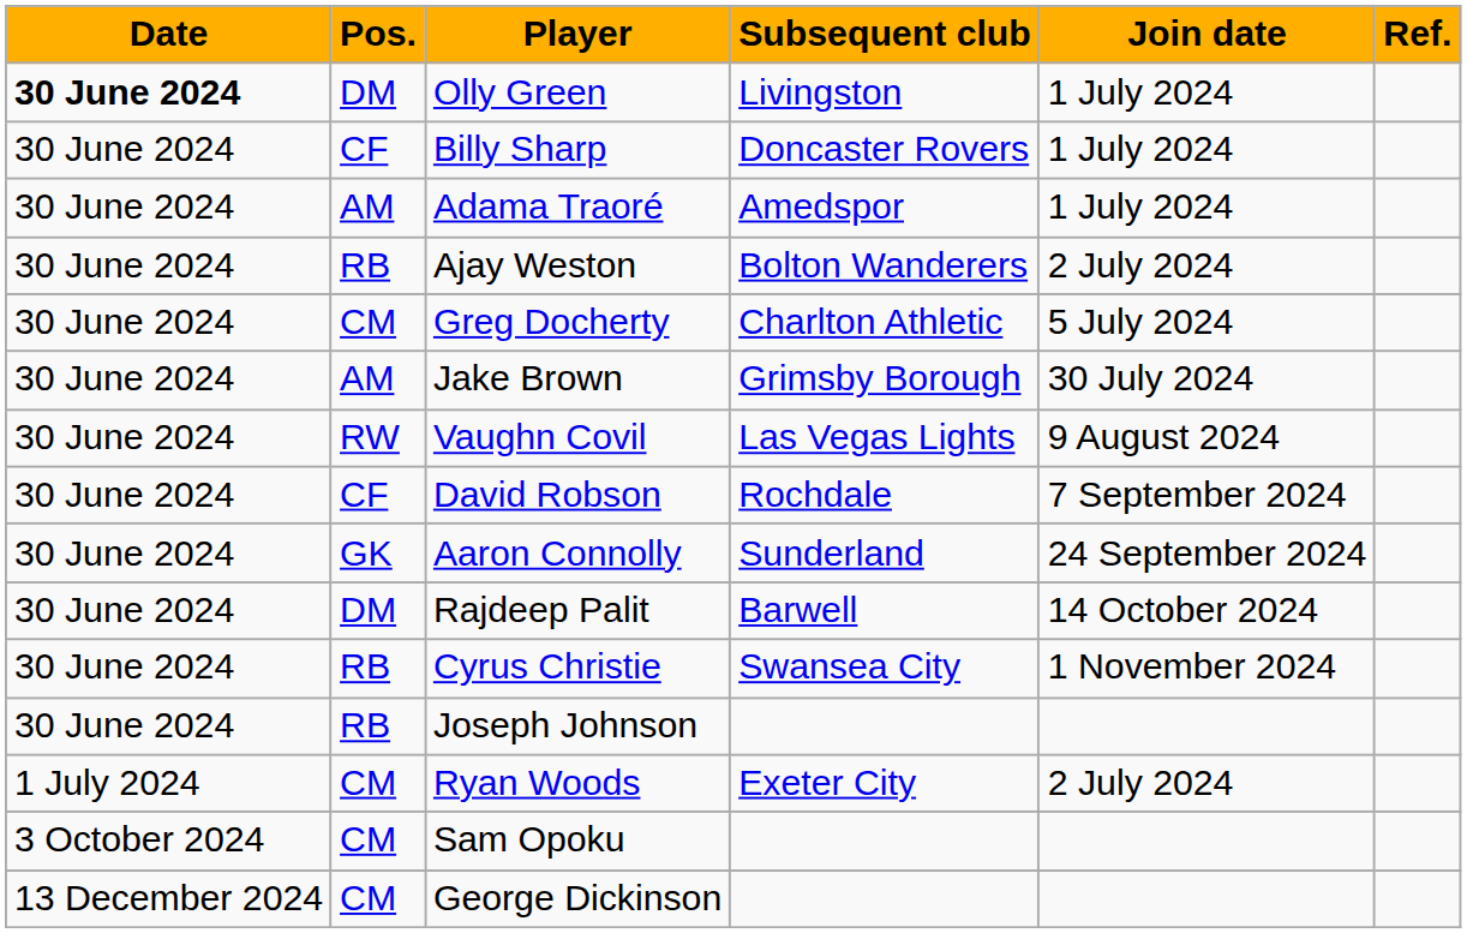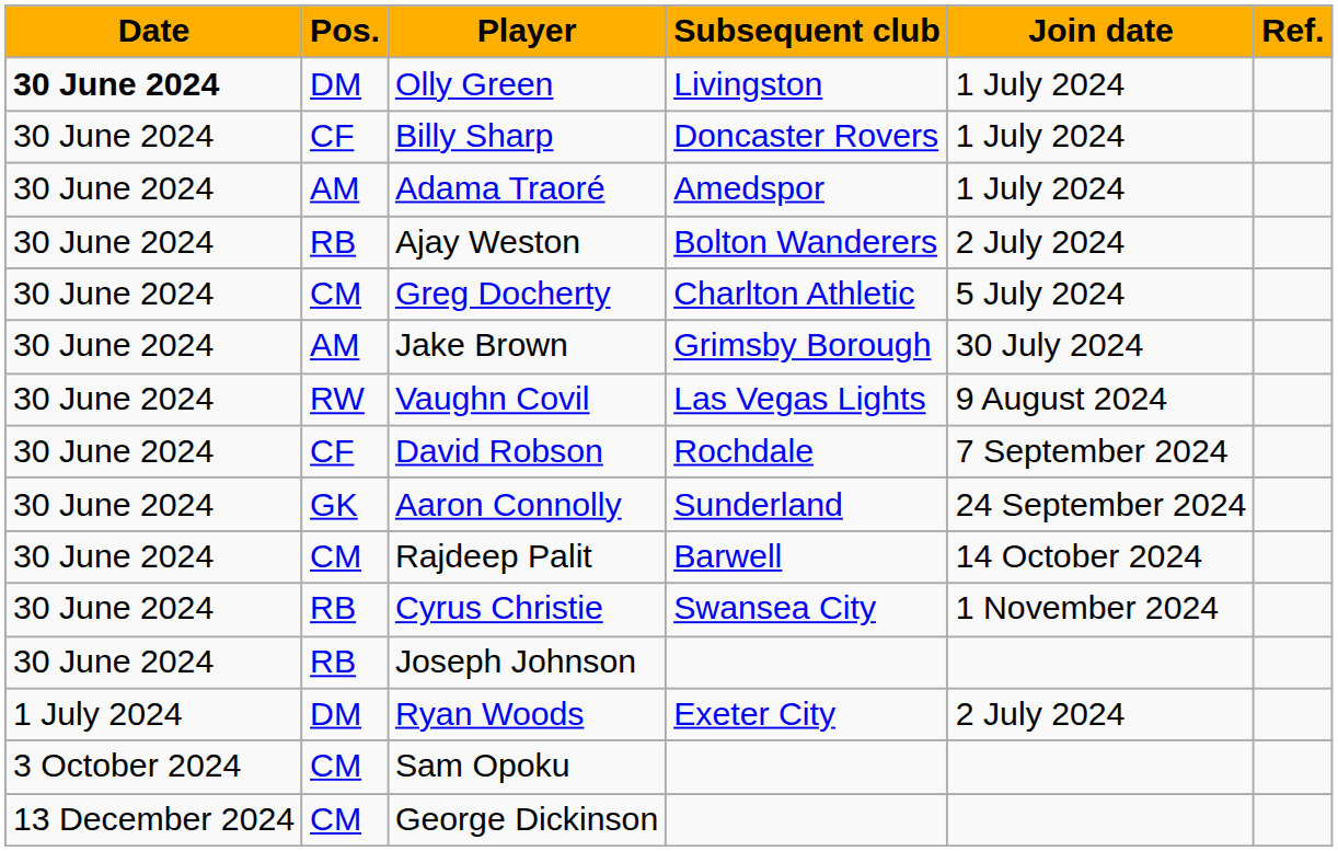Rajdeep Palit | Pos.: DM -> CM
Ryan Woods | Pos.: CM -> DM
